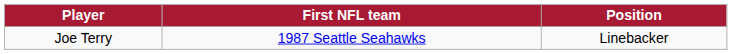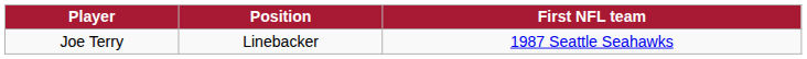columns swapped: Position <-> First NFL team
